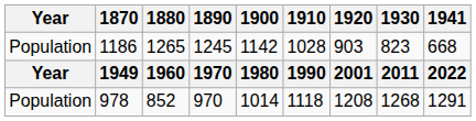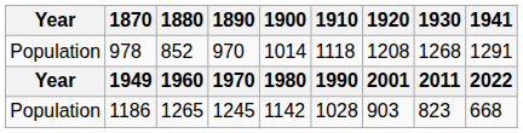rows swapped: 978 <-> 1186
